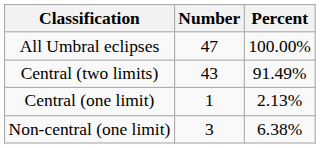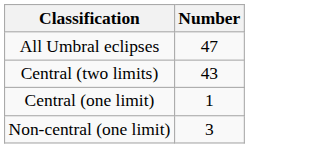- column: Percent | 100.00% | 91.49% | 2.13% | 6.38%
